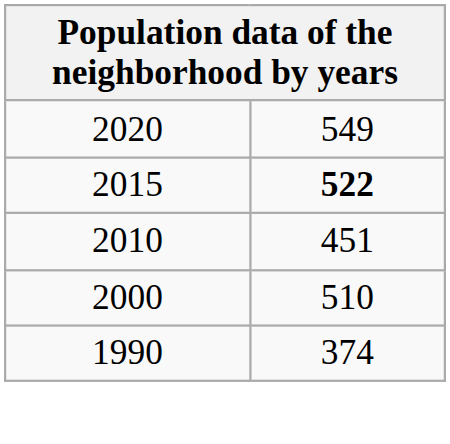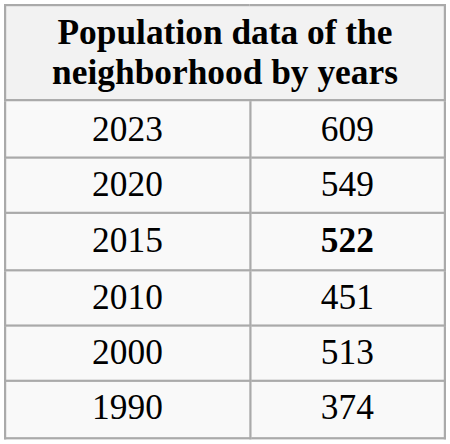+ row: 2023 | 609
2000 | column 2: 510 -> 513
